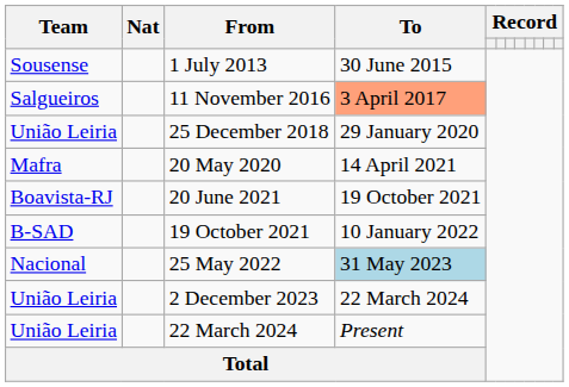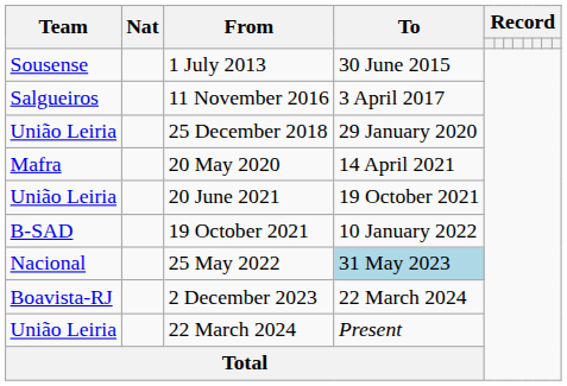11 November 2016 | To: lightsalmon background -> no background
20 June 2021 | Team: Boavista-RJ -> União Leiria
2 December 2023 | Team: União Leiria -> Boavista-RJ
